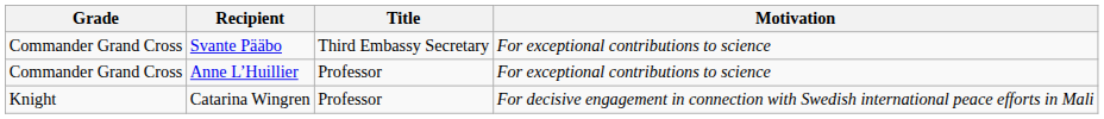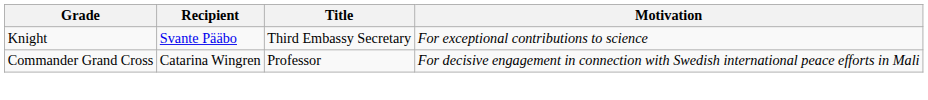Svante Pääbo | Grade: Commander Grand Cross -> Knight
- row: Commander Grand Cross | Anne L’Huillier | Professor | For exceptional contributions to science
Catarina Wingren | Grade: Knight -> Commander Grand Cross
